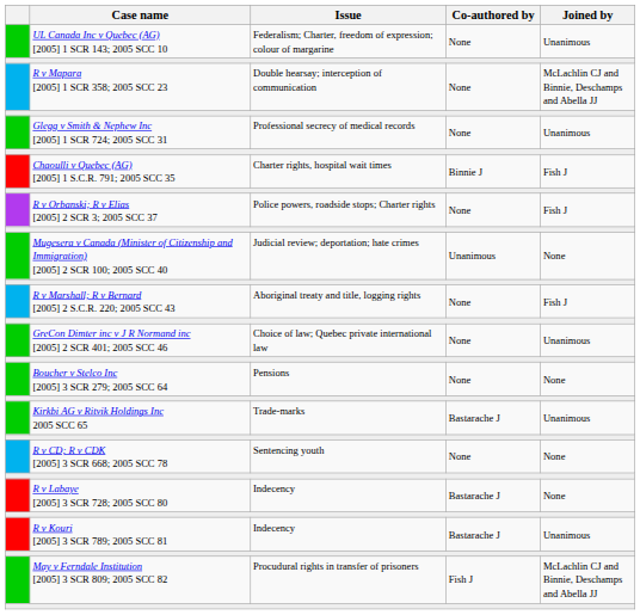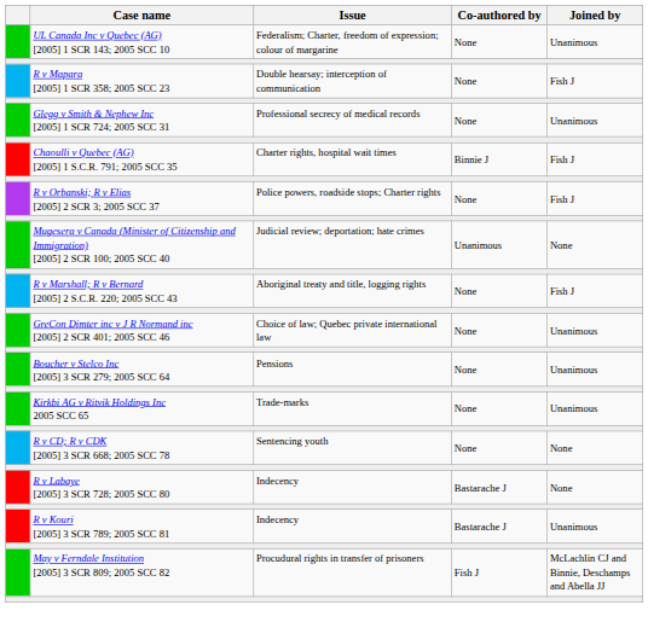R v Mapara [2005] 1 SCR 358; 2005 SCC 23 | Joined by: McLachlin CJ and Binnie, Deschamps and Abella JJ -> Fish J
Boucher v Stelco Inc [2005] 3 SCR 279; 2005 SCC 64 | Joined by: None -> Unanimous
Kirkbi AG v Ritvik Holdings Inc 2005 SCC 65 | Co-authored by: Bastarache J -> None
